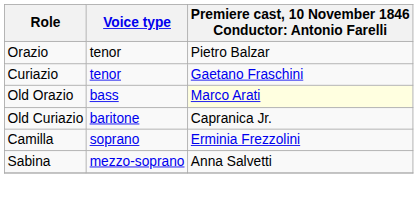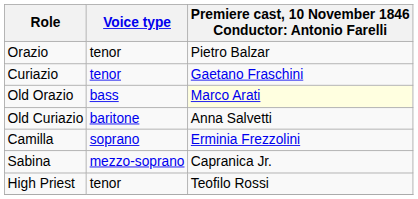Old Curiazio | column 3: Capranica Jr. -> Anna Salvetti
Sabina | column 3: Anna Salvetti -> Capranica Jr.
+ row: High Priest | tenor | Teofilo Rossi
